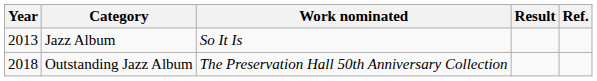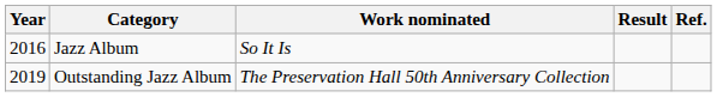Jazz Album | Year: 2013 -> 2016
Outstanding Jazz Album | Year: 2018 -> 2019
